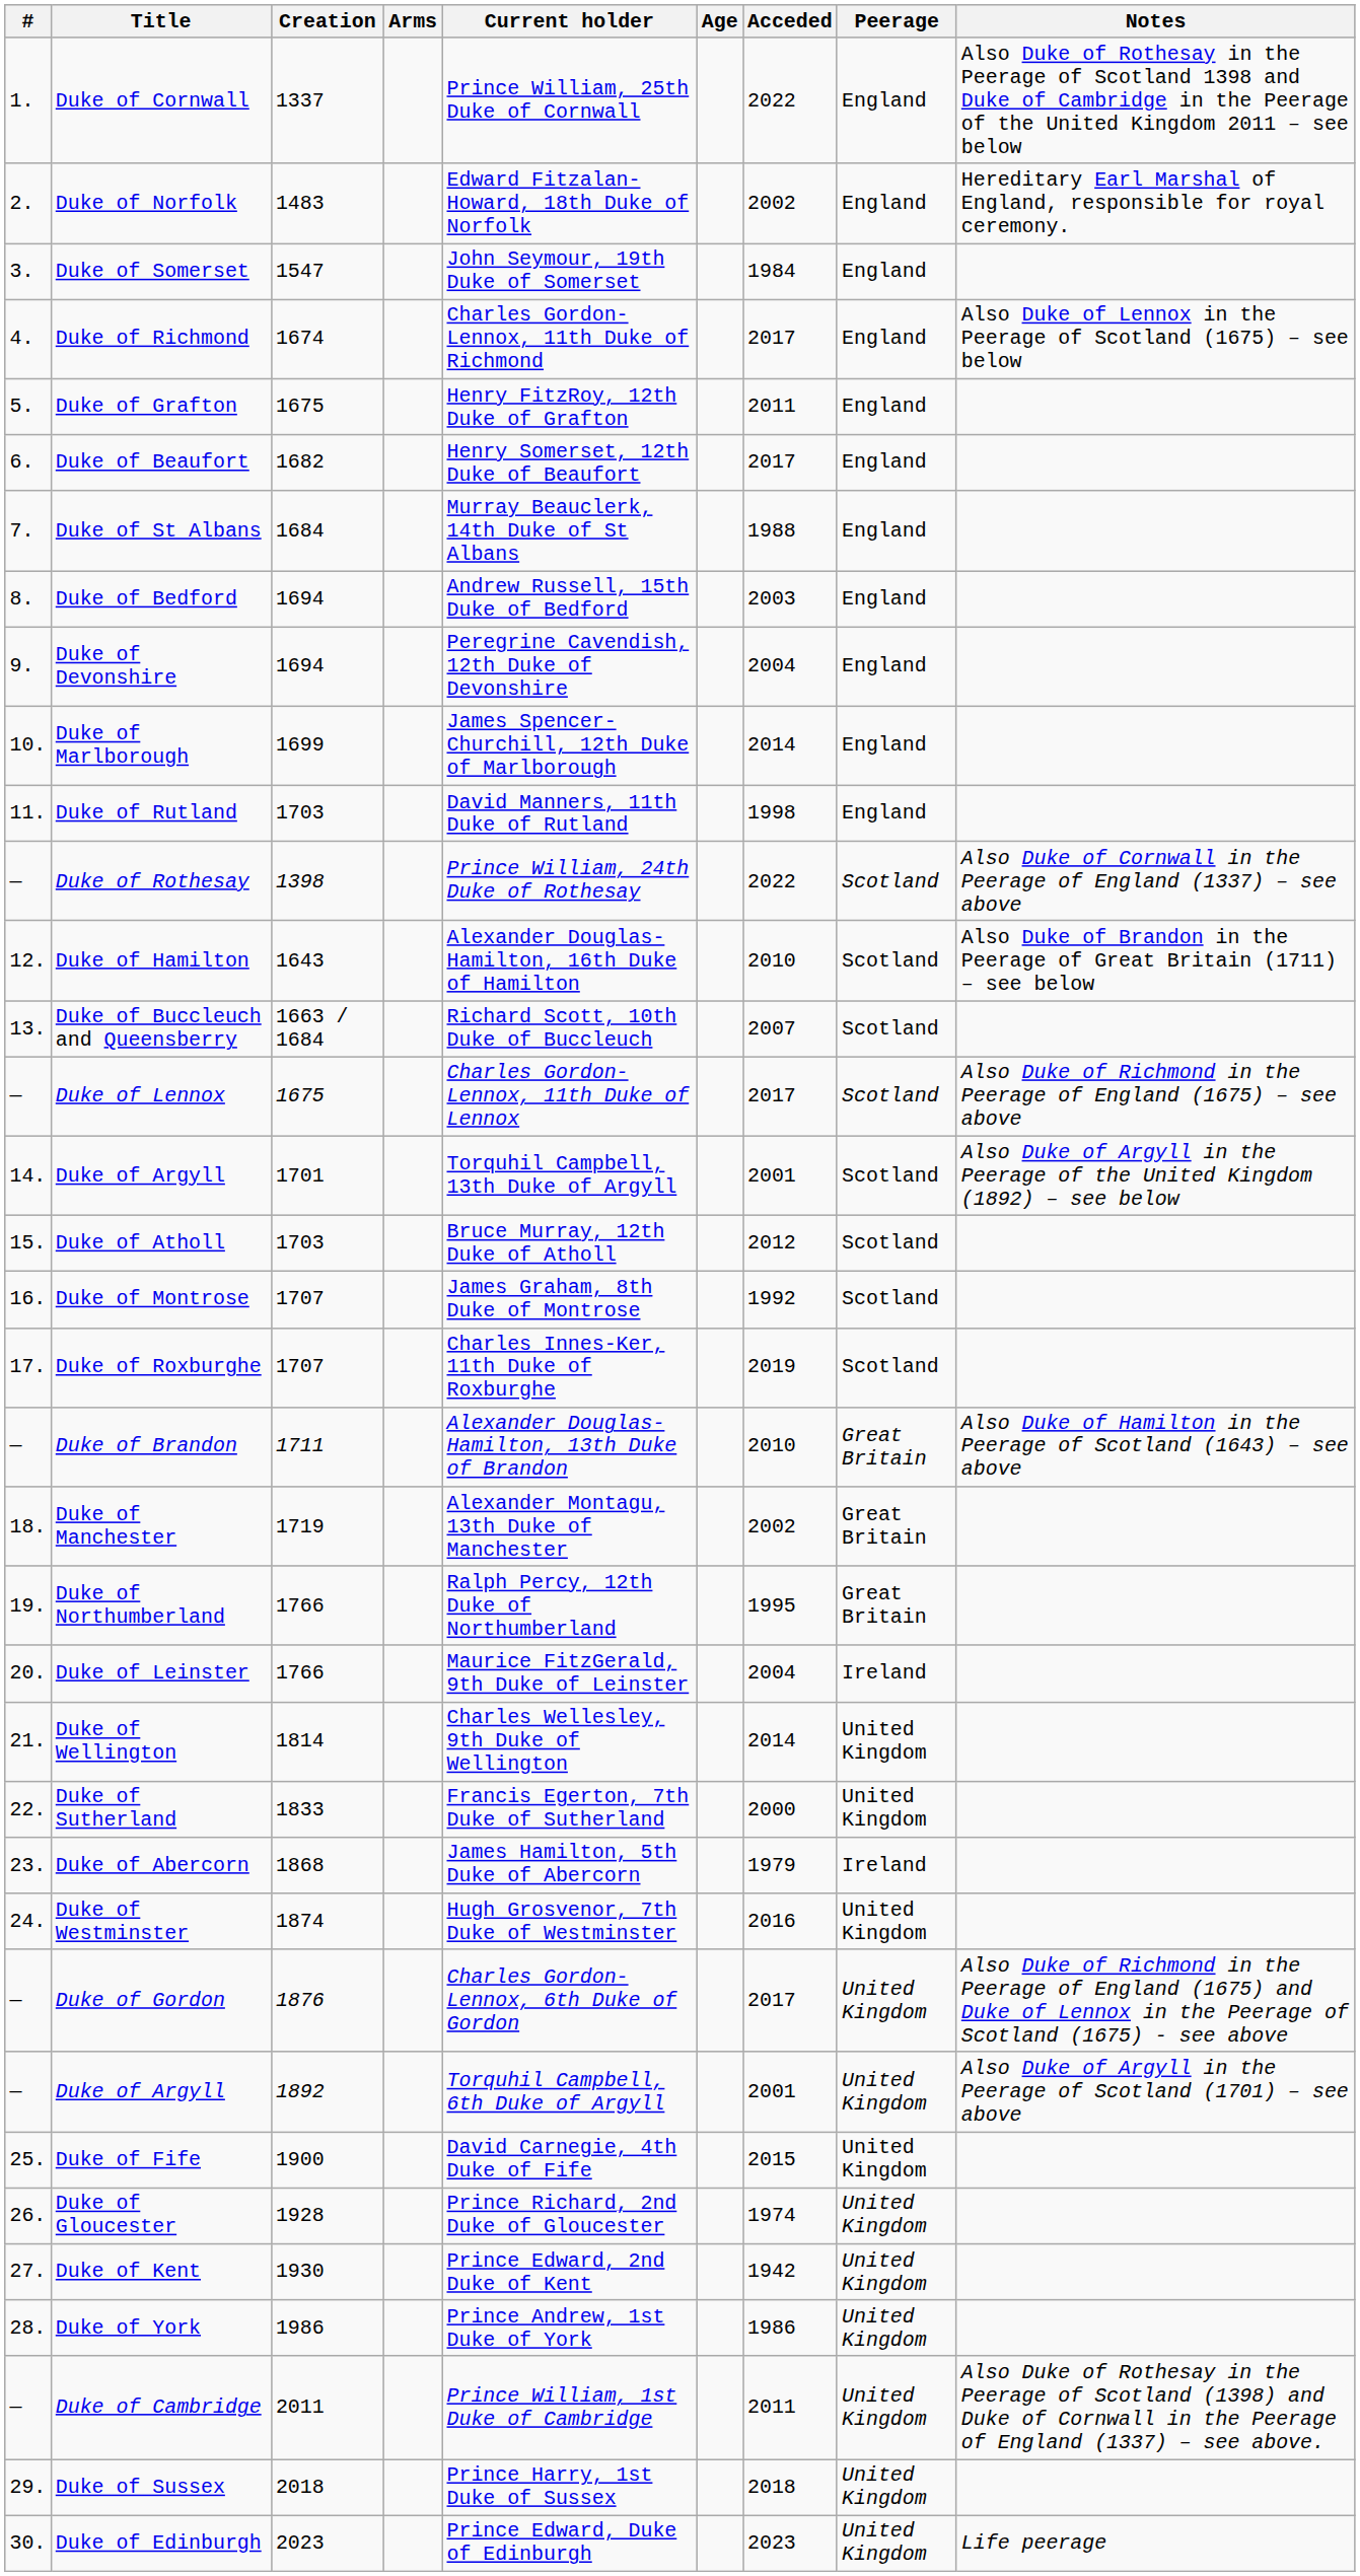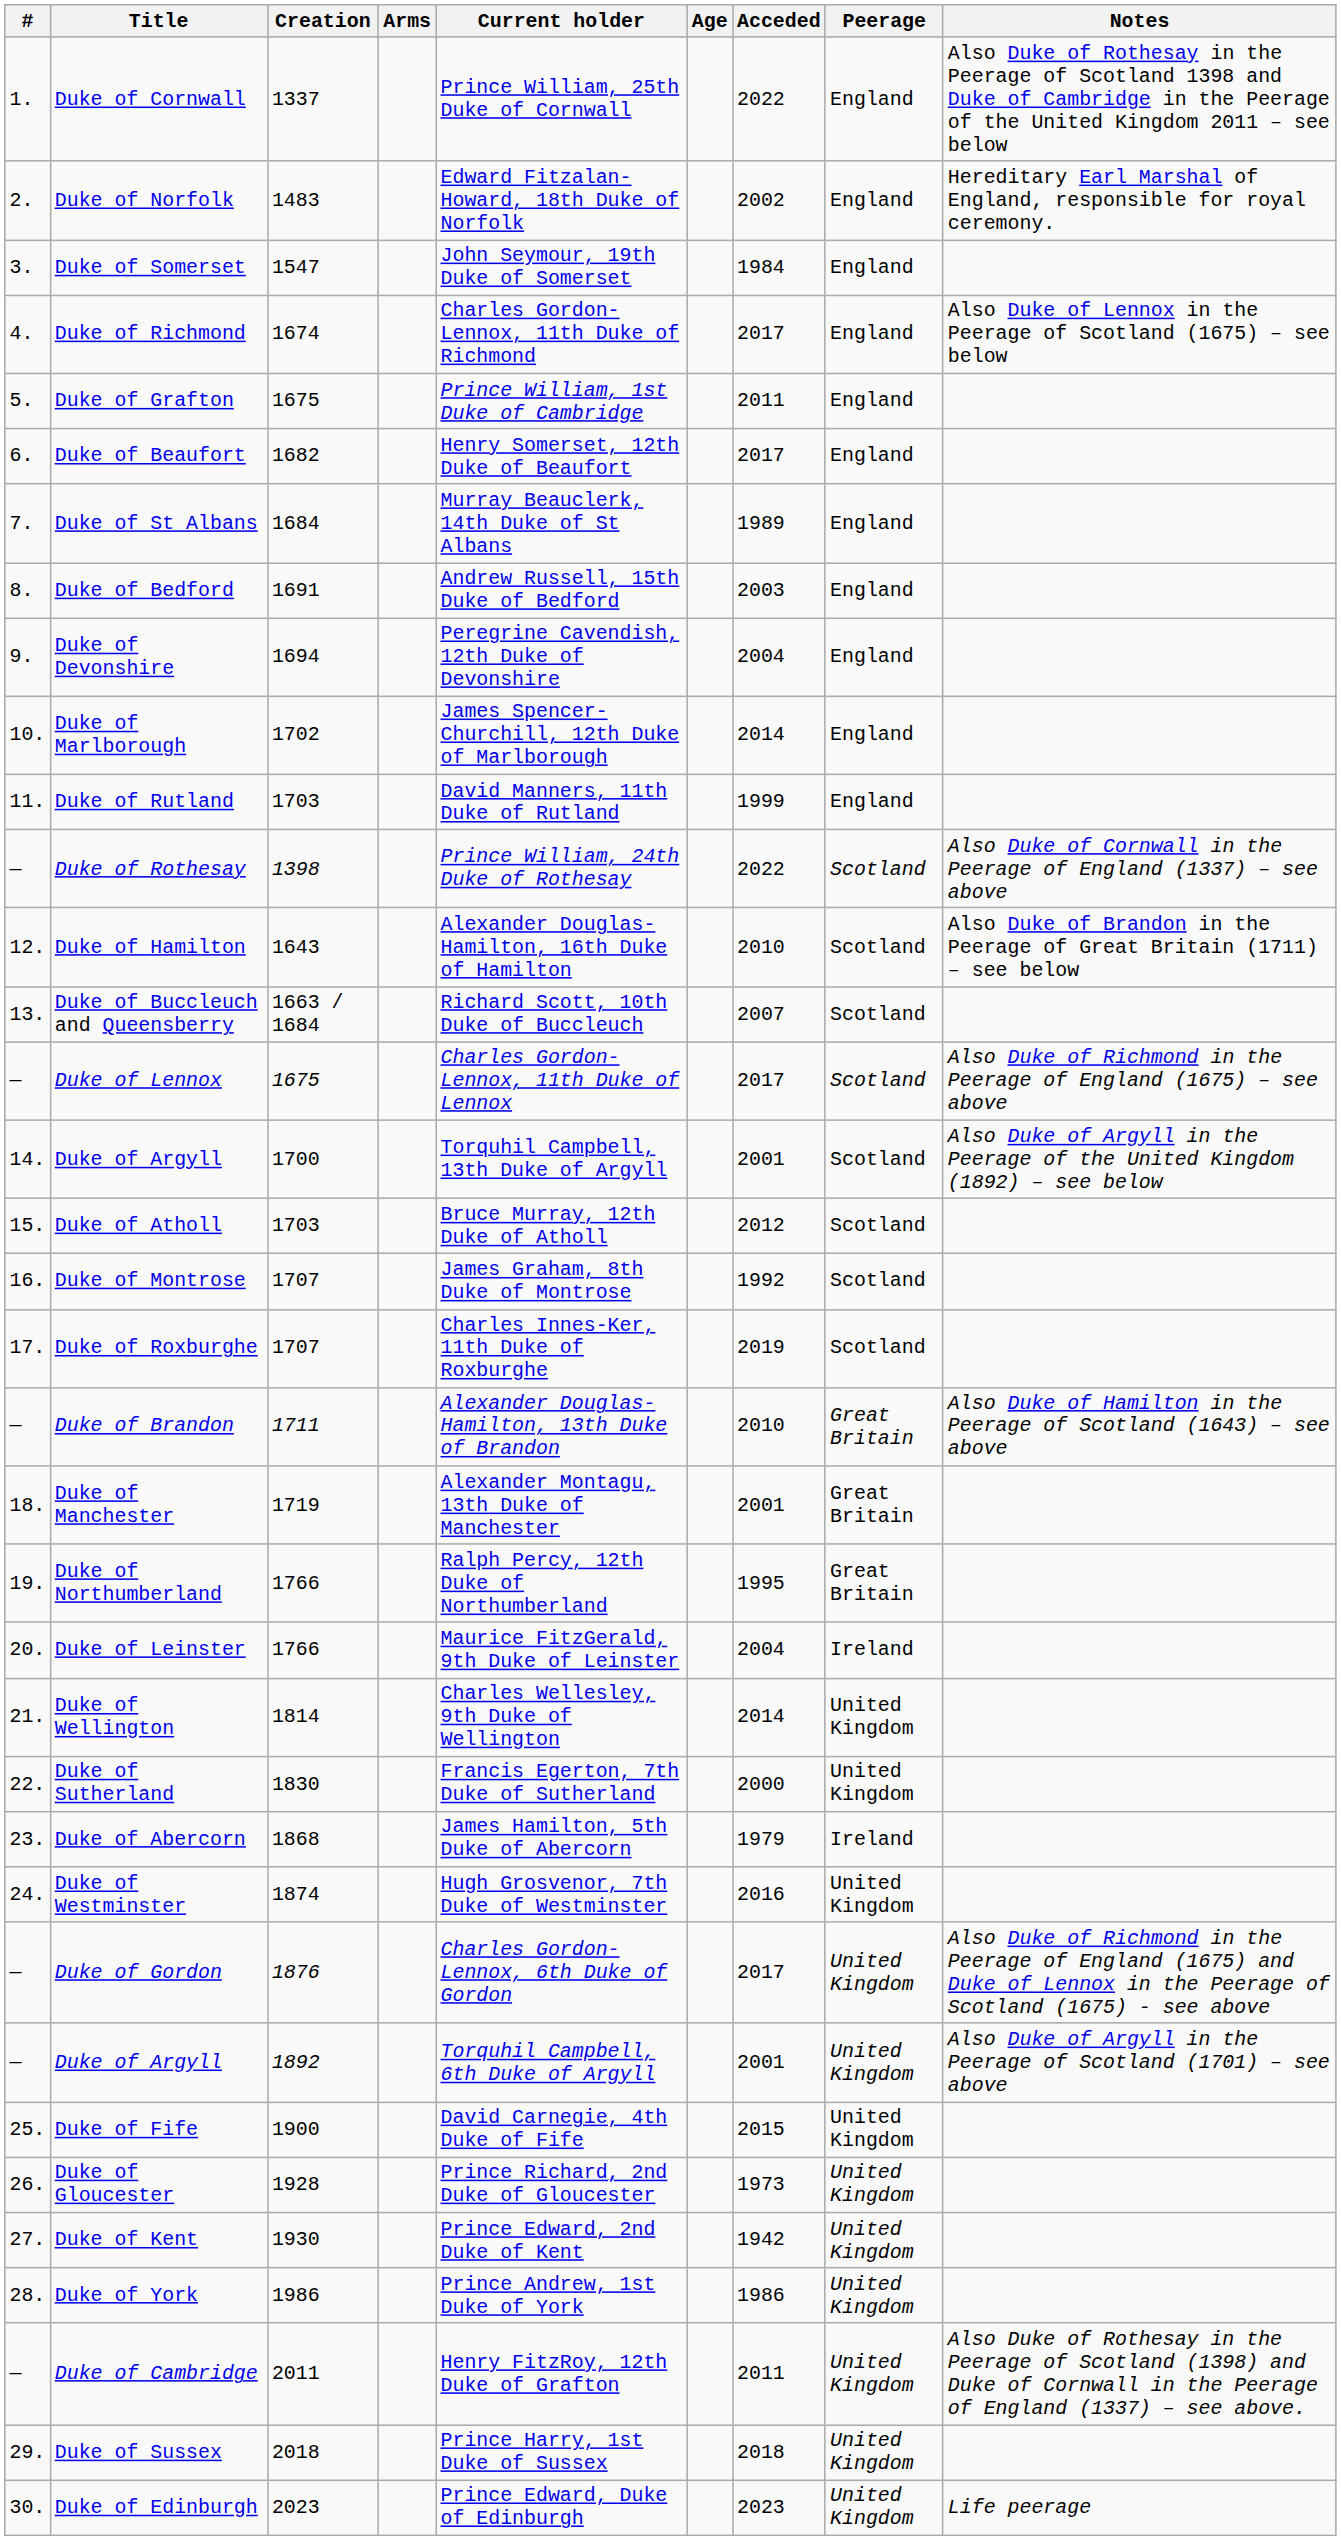Duke of Grafton | Current holder: Henry FitzRoy, 12th Duke of Grafton -> Prince William, 1st Duke of Cambridge
Duke of St Albans | Acceded: 1988 -> 1989
Duke of Bedford | Creation: 1694 -> 1691
Duke of Marlborough | Creation: 1699 -> 1702
Duke of Rutland | Acceded: 1998 -> 1999
14. / Duke of Argyll | Creation: 1701 -> 1700
Duke of Manchester | Acceded: 2002 -> 2001
Duke of Sutherland | Creation: 1833 -> 1830
Duke of Gloucester | Acceded: 1974 -> 1973
Duke of Cambridge | Current holder: Prince William, 1st Duke of Cambridge -> Henry FitzRoy, 12th Duke of Grafton
